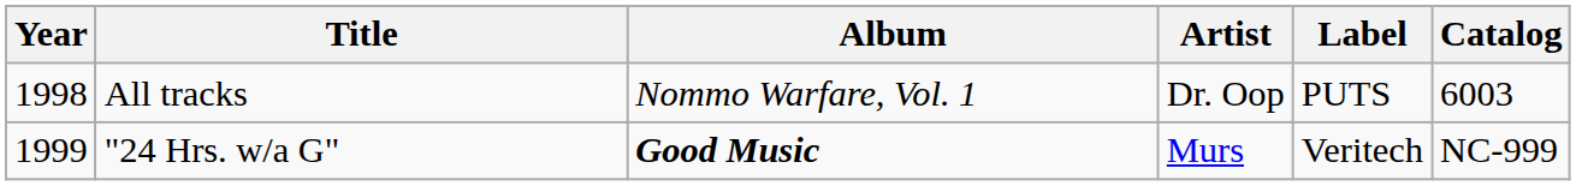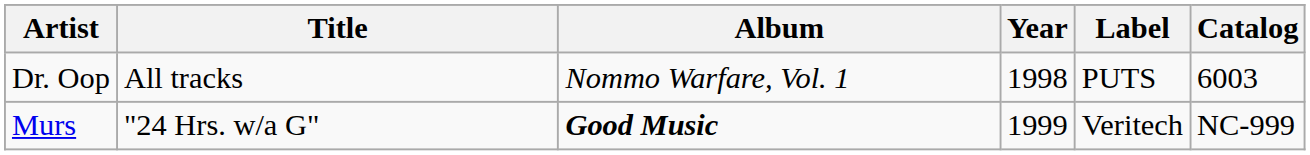columns swapped: Year <-> Artist
